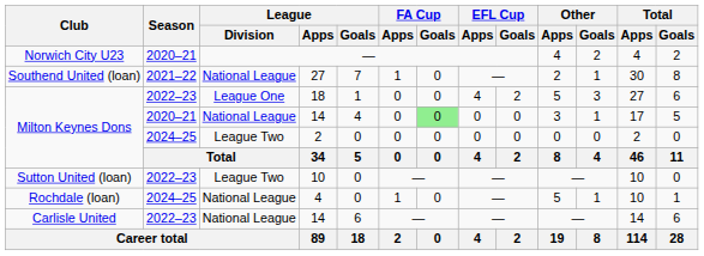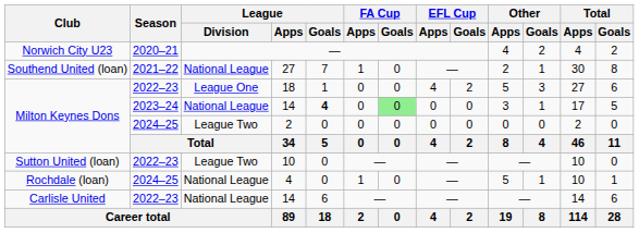Milton Keynes Dons / 14 | Season: 2020–21 -> 2023–24
Milton Keynes Dons / 14 | League / Goals: normal -> bold
